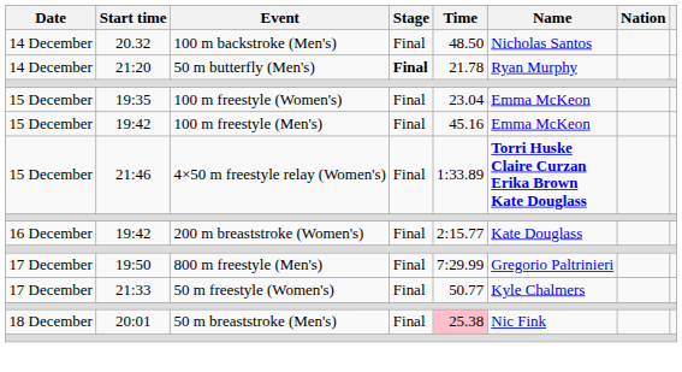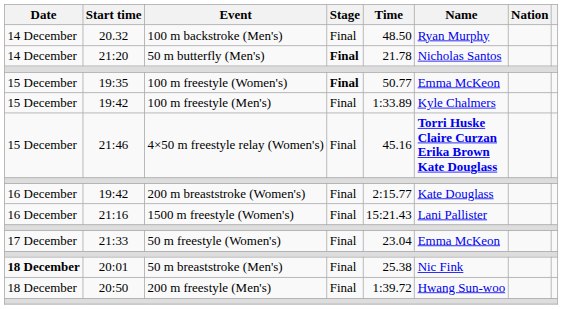100 m backstroke (Men's) | Name: Nicholas Santos -> Ryan Murphy
50 m butterfly (Men's) | Name: Ryan Murphy -> Nicholas Santos
100 m freestyle (Women's) | Stage: normal -> bold
100 m freestyle (Women's) | Time: 23.04 -> 50.77
100 m freestyle (Men's) | Time: 45.16 -> 1:33.89
100 m freestyle (Men's) | Name: Emma McKeon -> Kyle Chalmers
4×50 m freestyle relay (Women's) | Time: 1:33.89 -> 45.16
+ row: 16 December | 21:16 | 1500 m freestyle (Women's) | Final | 15:21.43 | Lani Pallister
- row: 17 December | 19:50 | 800 m freestyle (Men's) | Final | 7:29.99 | Gregorio Paltrinieri
50 m freestyle (Women's) | Time: 50.77 -> 23.04
50 m freestyle (Women's) | Name: Kyle Chalmers -> Emma McKeon
50 m breaststroke (Men's) | Date: normal -> bold
50 m breaststroke (Men's) | Time: pink background -> no background
+ row: 18 December | 20:50 | 200 m freestyle (Men's) | Final | 1:39.72 | Hwang Sun-woo
